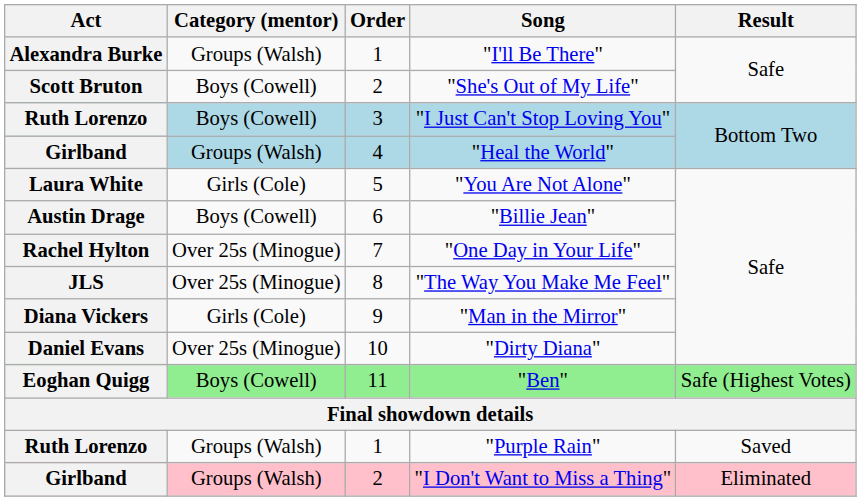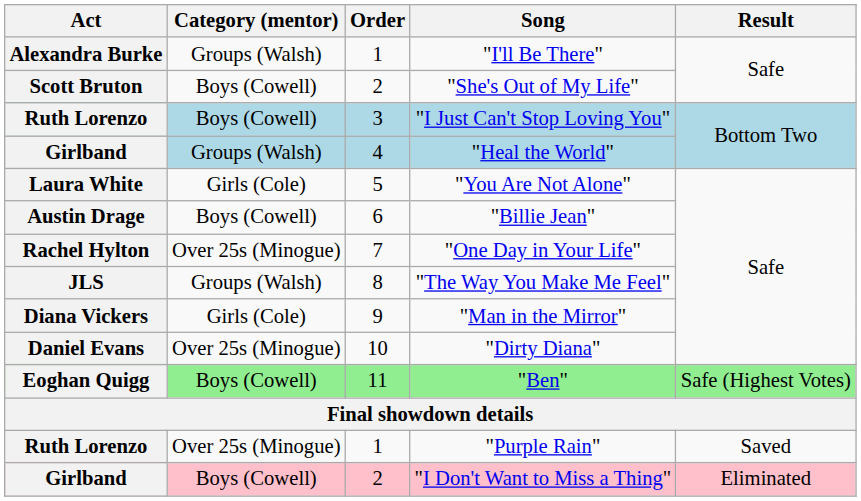"The Way You Make Me Feel" | Category (mentor): Over 25s (Minogue) -> Groups (Walsh)
"Purple Rain" | Category (mentor): Groups (Walsh) -> Over 25s (Minogue)
"I Don't Want to Miss a Thing" | Category (mentor): Groups (Walsh) -> Boys (Cowell)
